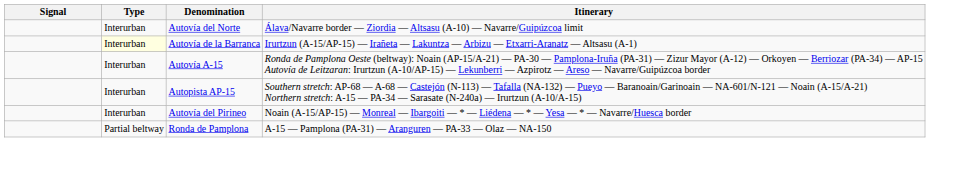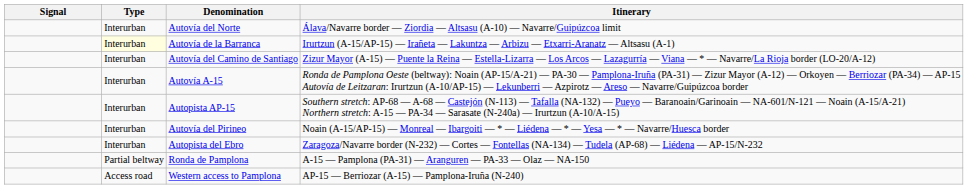+ row: Interurban | Autovía del Camino de Santiago | Zizur Mayor (A-15) — Puente la Reina — Estella-Lizarra — Los Arcos — Lazagurría — Viana — * — Navarre/La Rioja border (LO-20/A-12)
+ row: Interurban | Autopista del Ebro | Zaragoza/Navarre border (N-232) — Cortes — Fontellas (NA-134) — Tudela (AP-68) — Liédena — AP-15/N-232
+ row: Access road | Western access to Pamplona | AP-15 — Berriozar (A-15) — Pamplona-Iruña (N-240)
